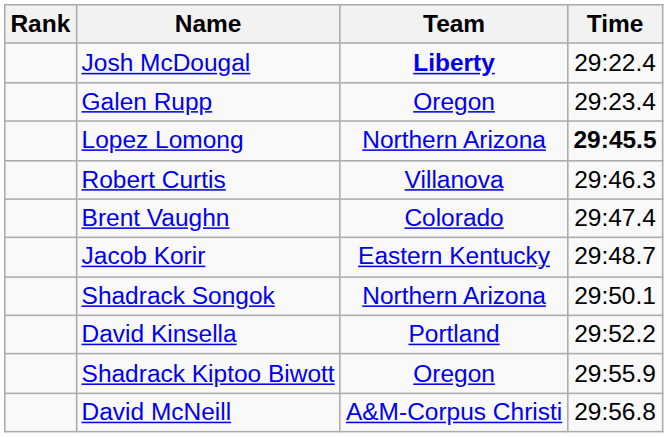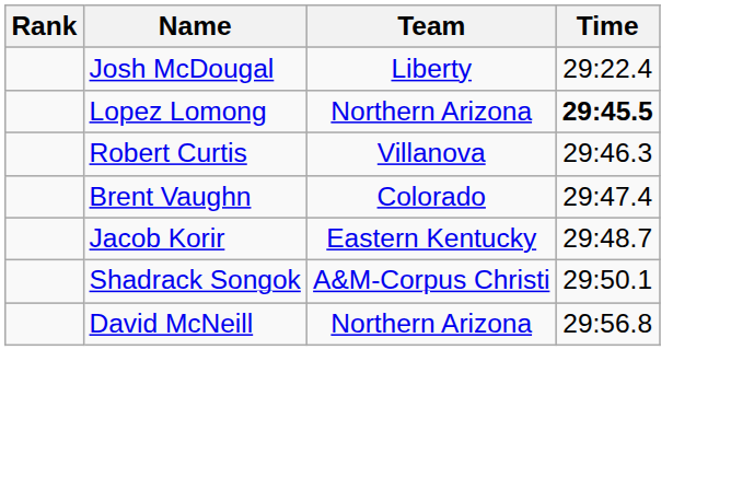Josh McDougal | Team: bold -> normal
- row: Galen Rupp | Oregon | 29:23.4
Shadrack Songok | Team: Northern Arizona -> A&M-Corpus Christi
- row: David Kinsella | Portland | 29:52.2
- row: Shadrack Kiptoo Biwott | Oregon | 29:55.9
David McNeill | Team: A&M-Corpus Christi -> Northern Arizona
